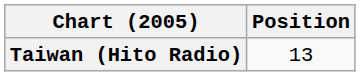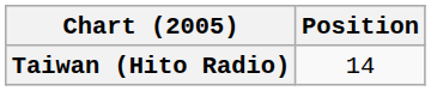Taiwan (Hito Radio) | Position: 13 -> 14
